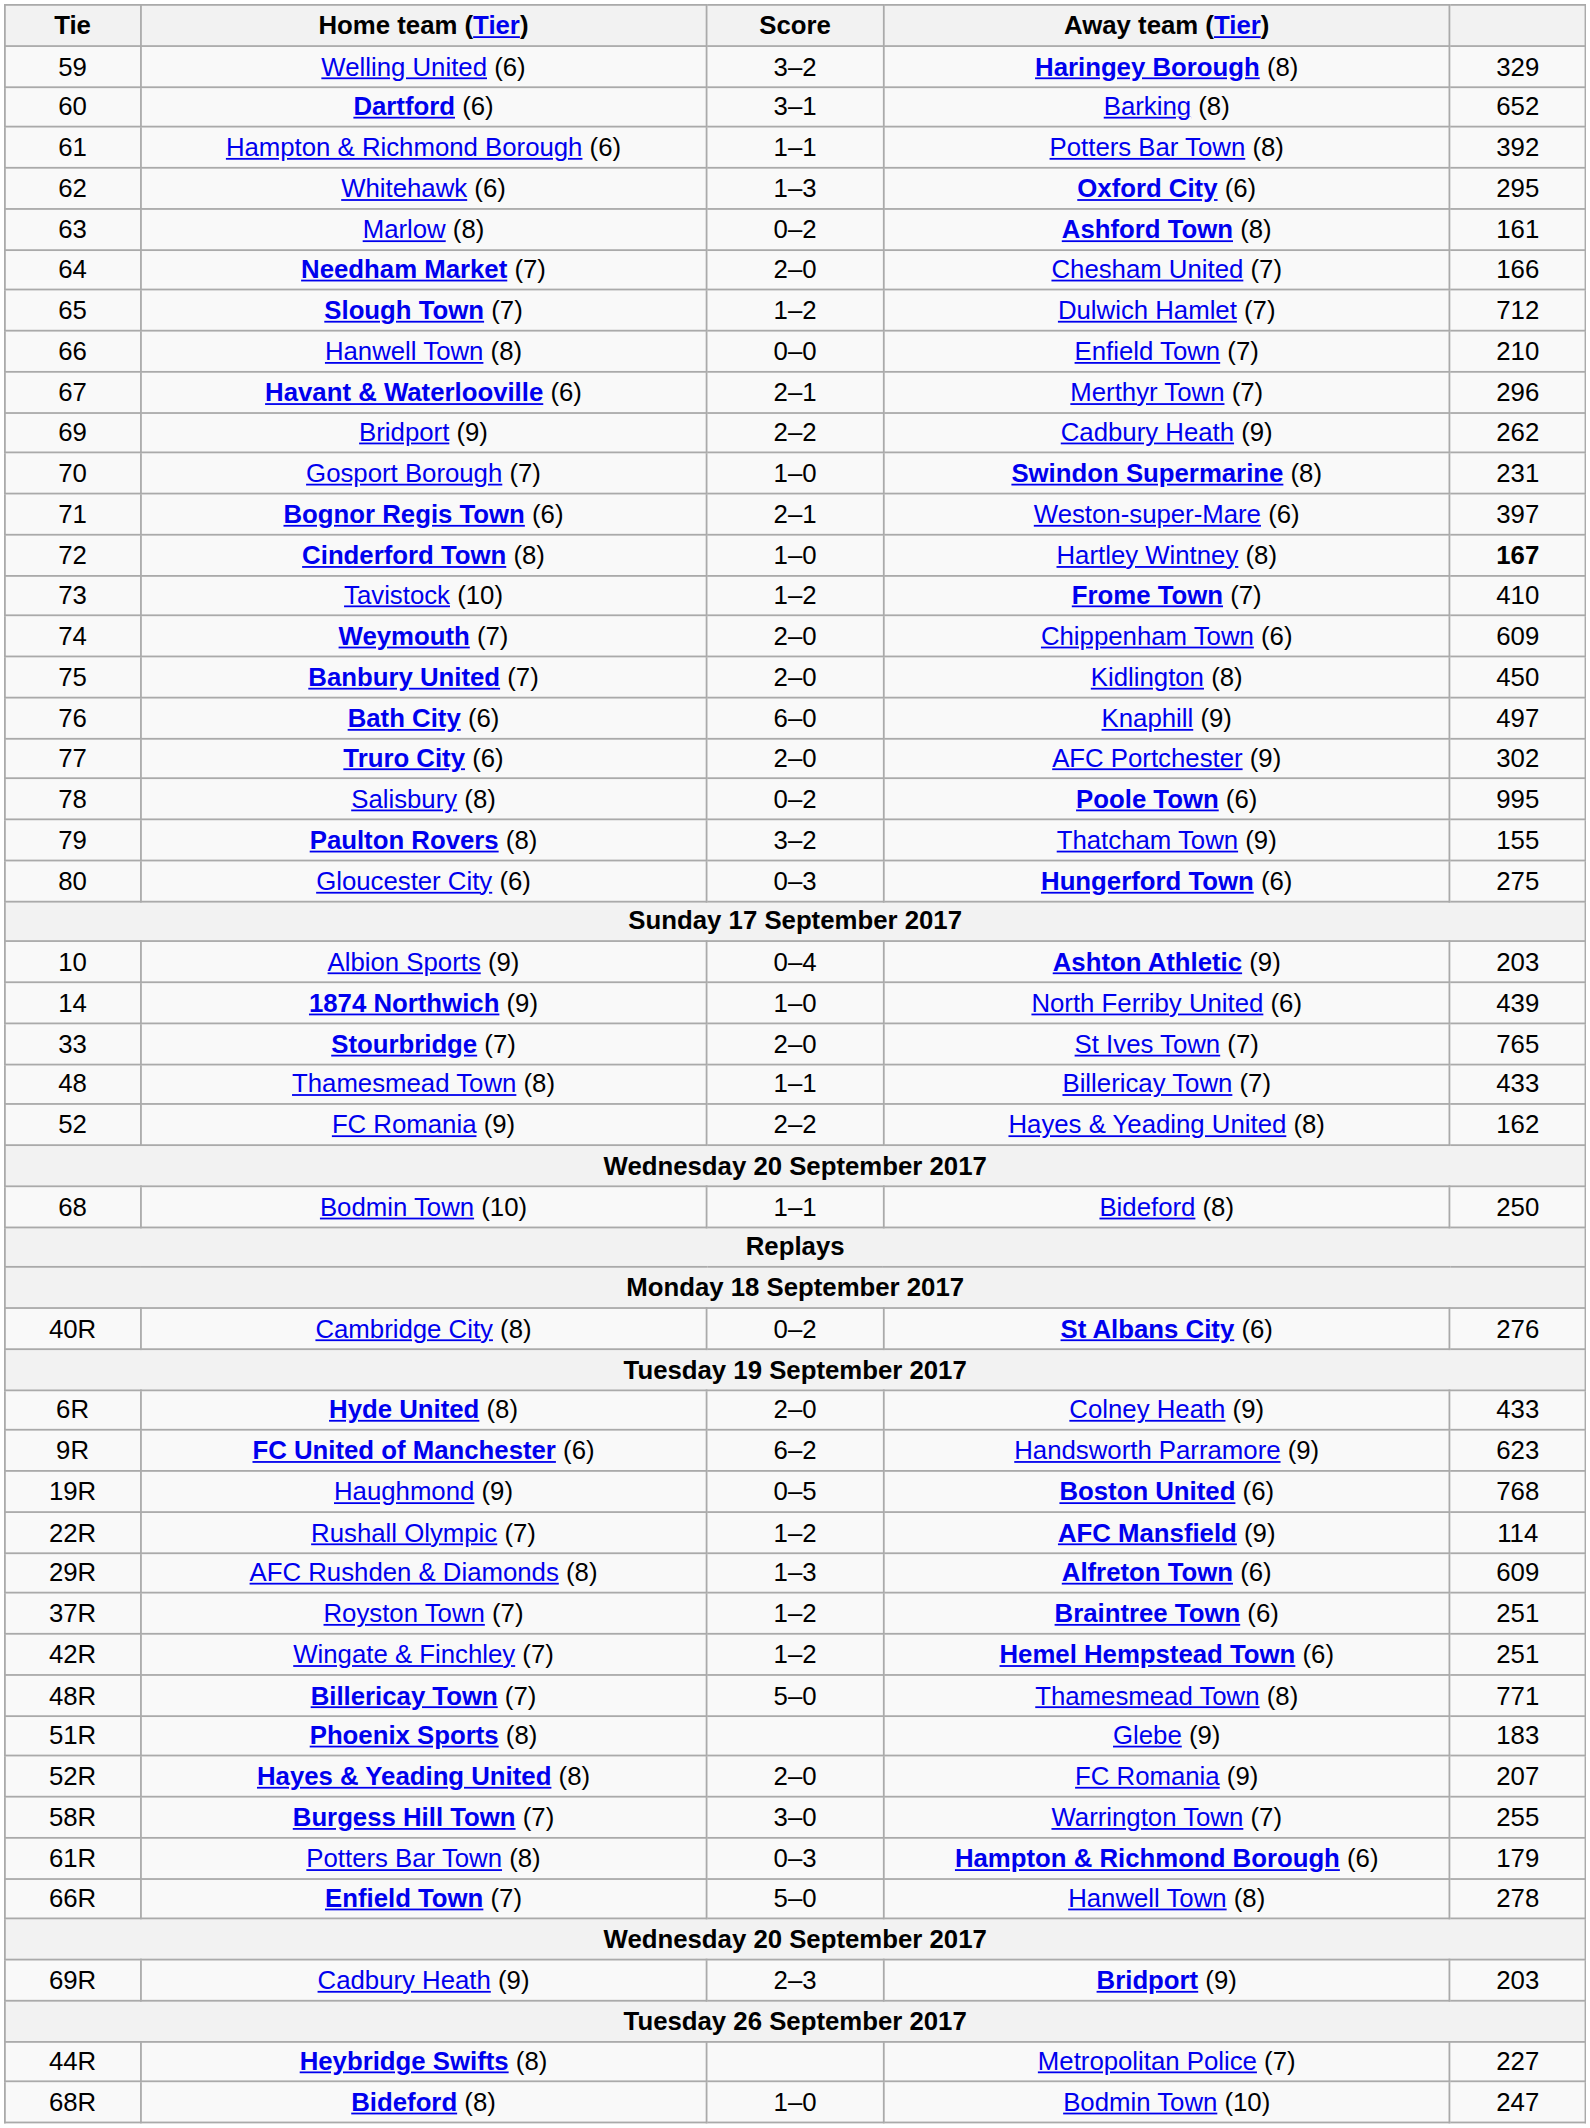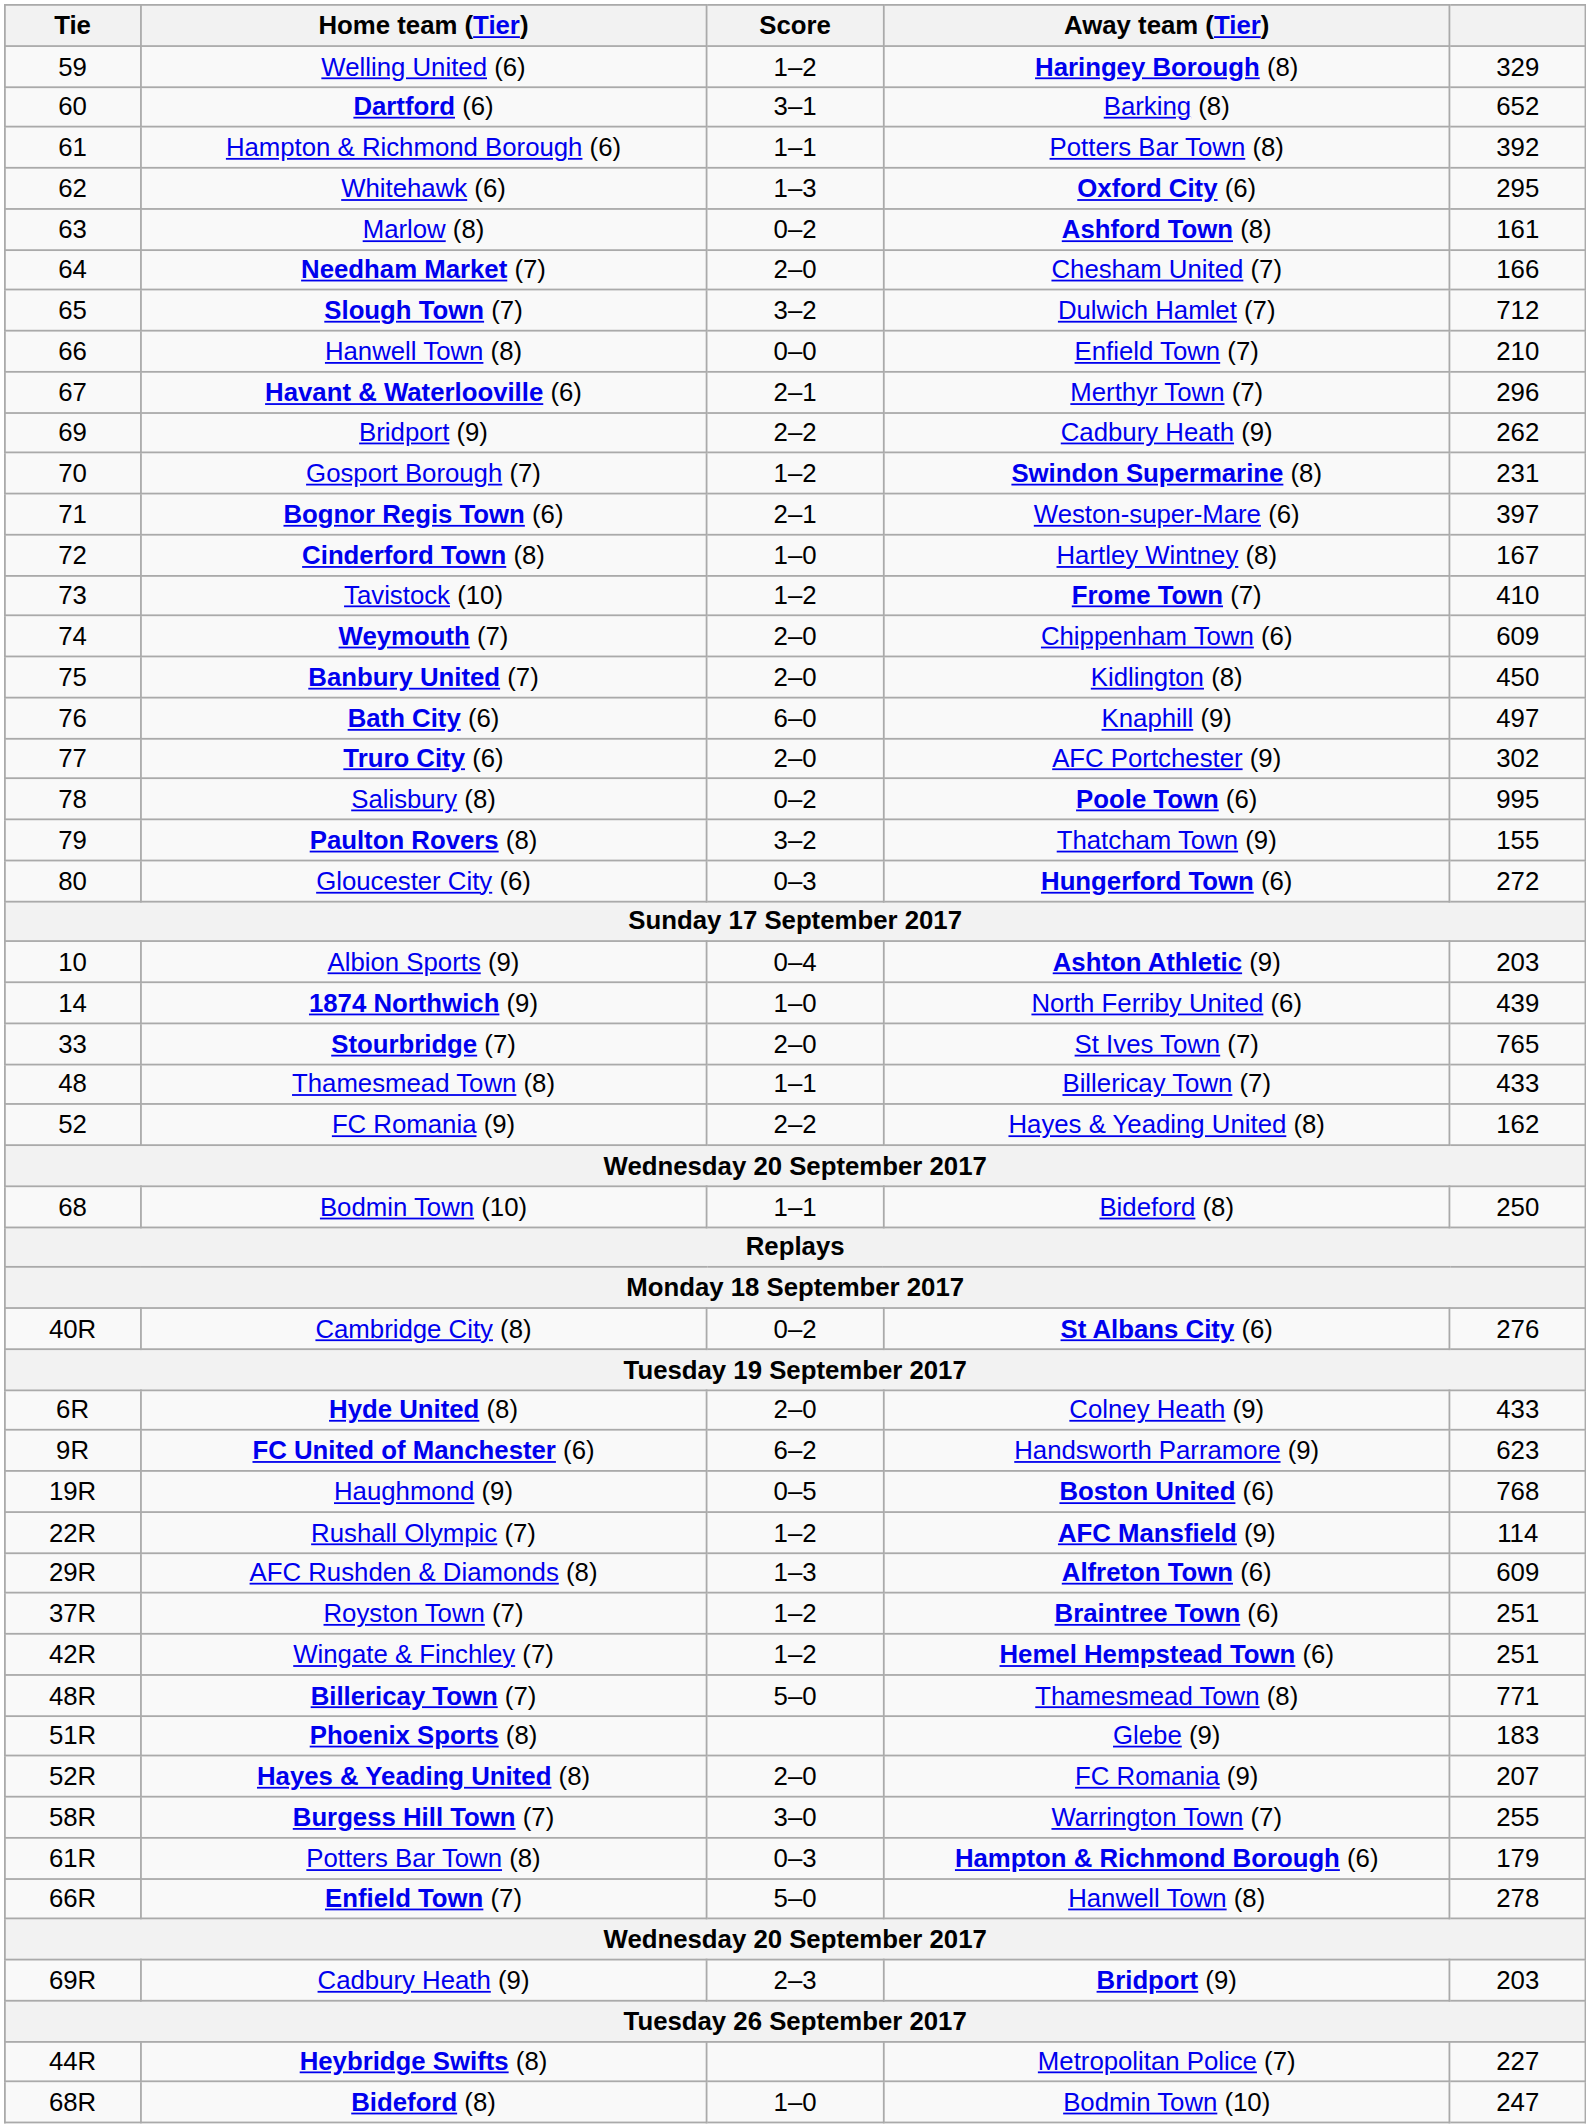Welling United (6) | Score: 3–2 -> 1–2
Slough Town (7) | Score: 1–2 -> 3–2
Gosport Borough (7) | Score: 1–0 -> 1–2
Cinderford Town (8) | column 5: bold -> normal
Gloucester City (6) | column 5: 275 -> 272
